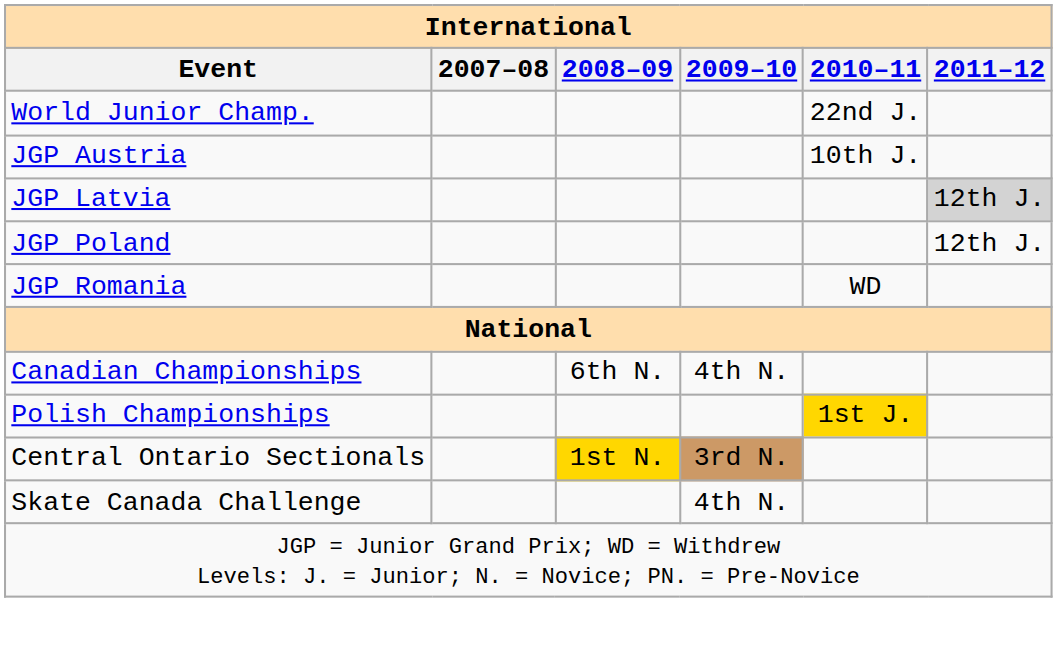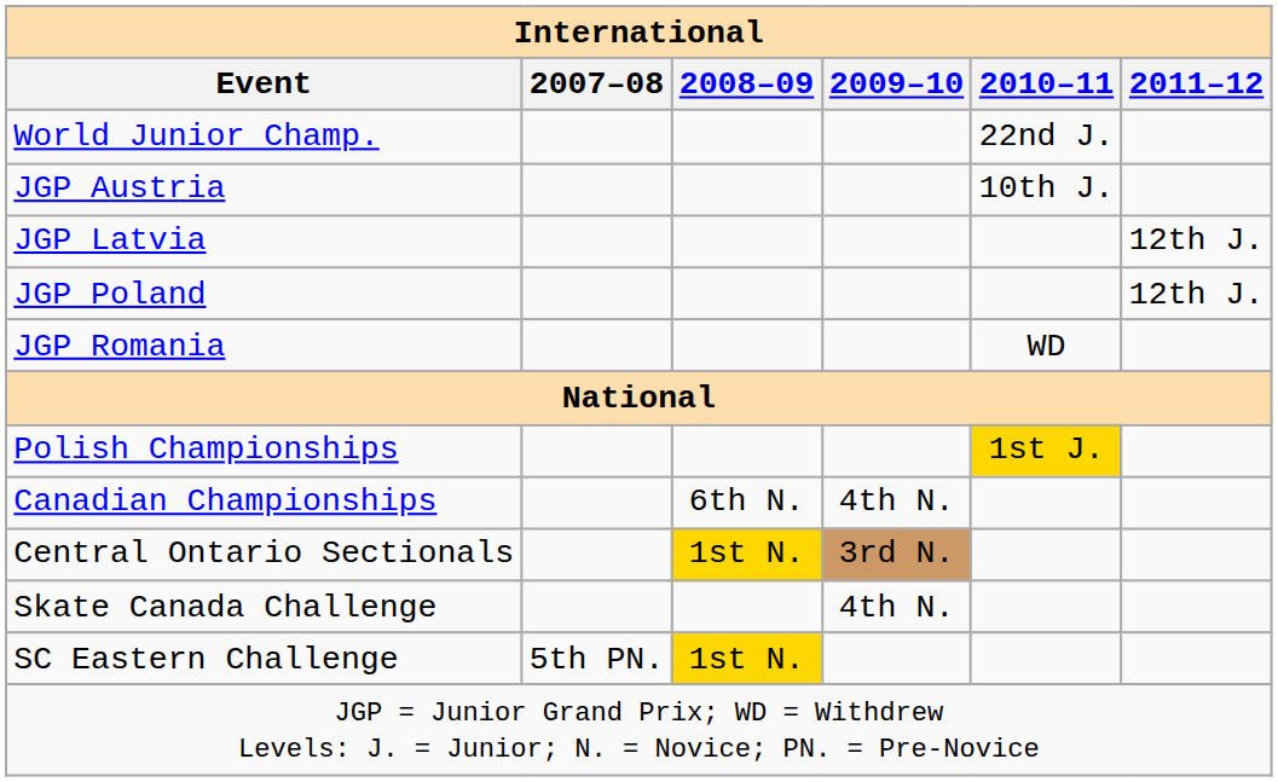JGP Latvia | 2011–12: lightgrey background -> no background
rows swapped: Polish Championships <-> Canadian Championships
+ row: SC Eastern Challenge | 5th PN. | 1st N.
